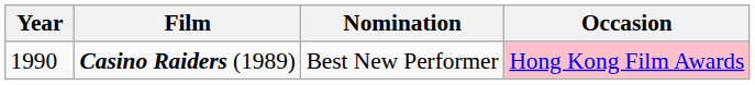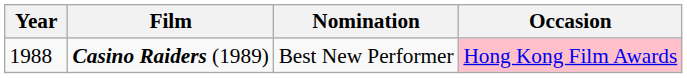Casino Raiders (1989) | Year: 1990 -> 1988
